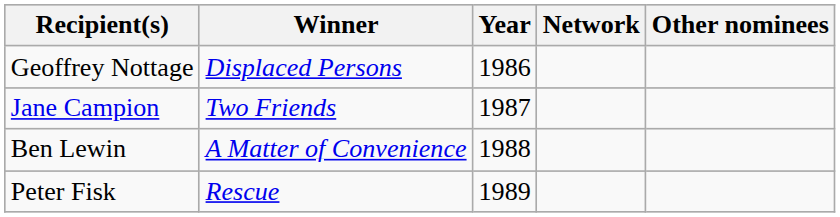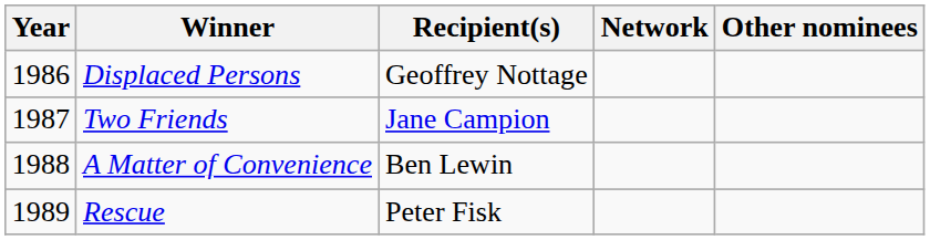columns swapped: Year <-> Recipient(s)
